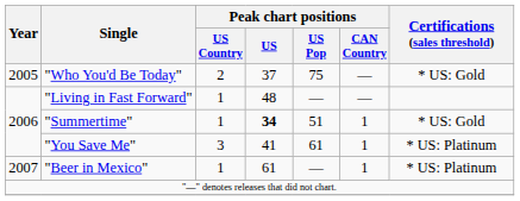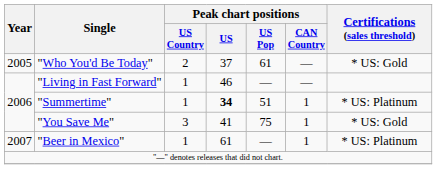"Who You'd Be Today" | Peak chart positions / US Pop: 75 -> 61
"Living in Fast Forward" | Peak chart positions / US: 48 -> 46
"Summertime" | Certifications (sales threshold): * US: Gold -> * US: Platinum
"You Save Me" | Peak chart positions / US Pop: 61 -> 75
"You Save Me" | Certifications (sales threshold): * US: Platinum -> * US: Gold
